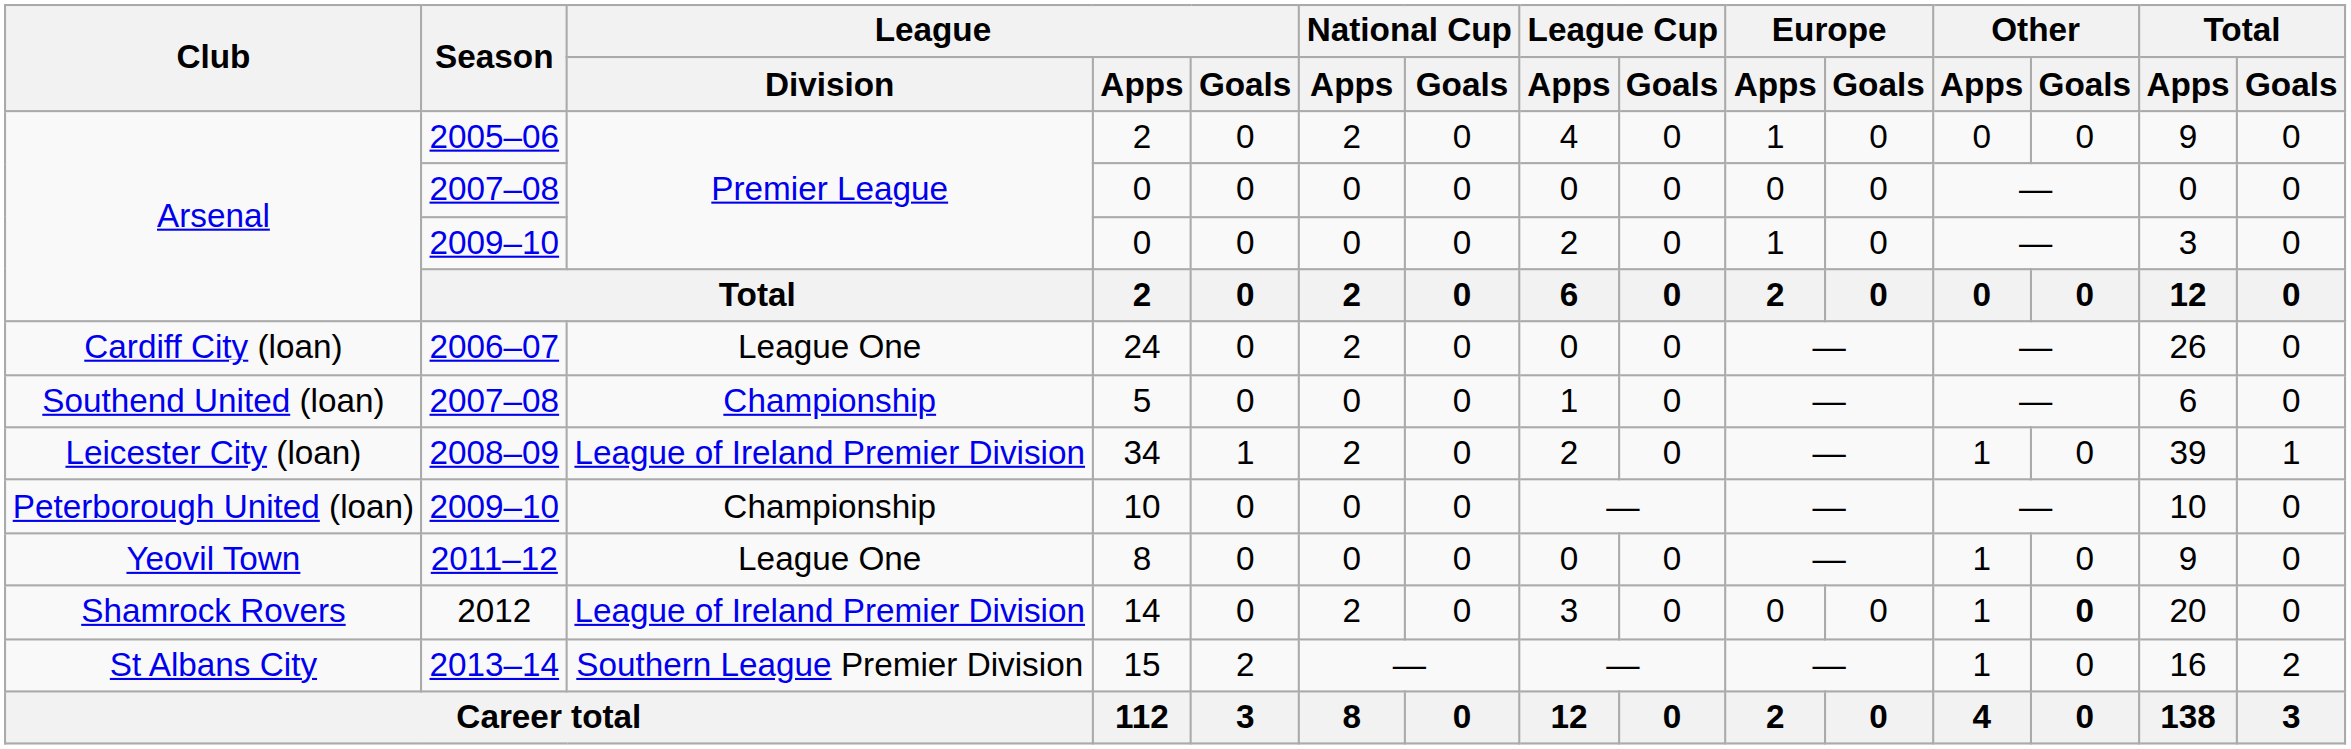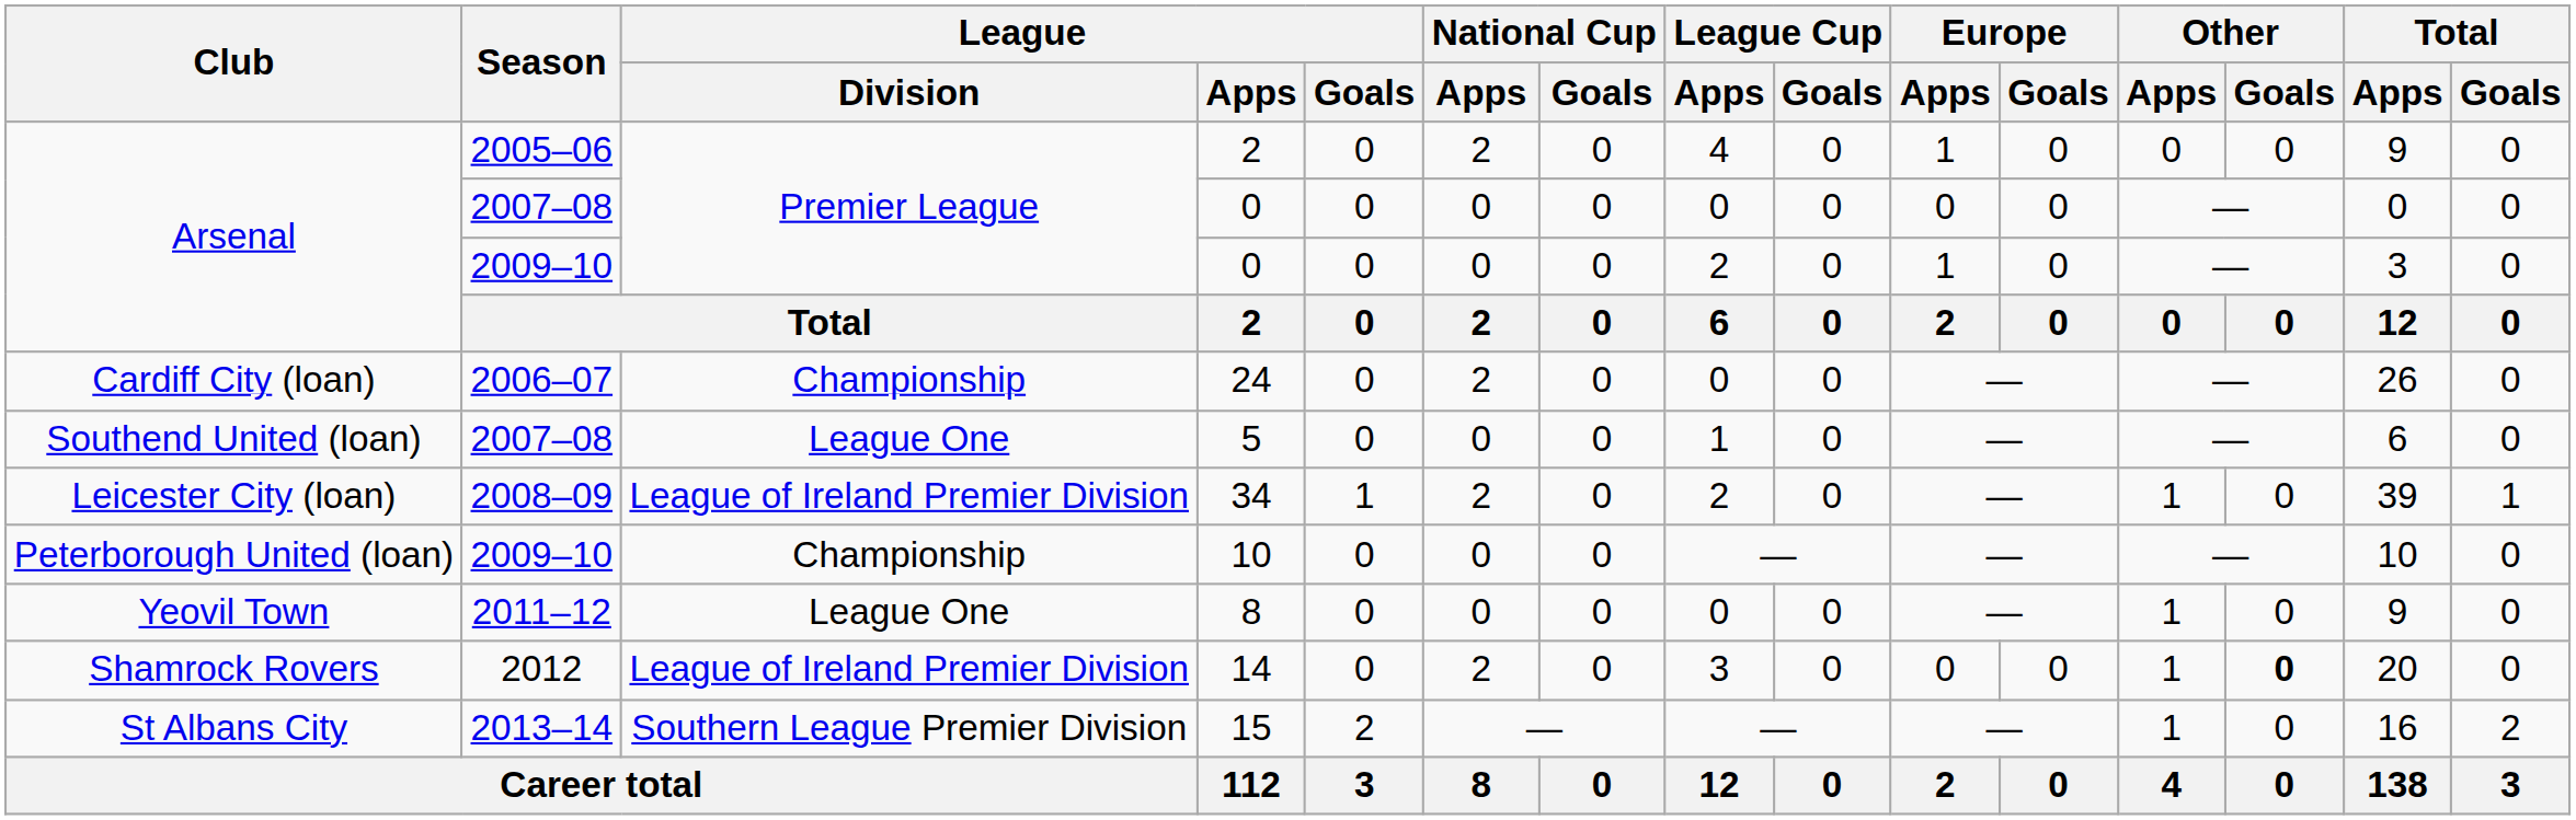24 | League / Division: League One -> Championship
5 | League / Division: Championship -> League One
